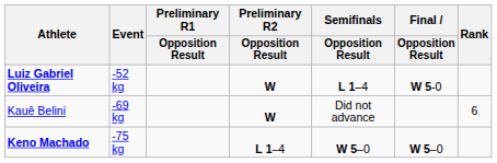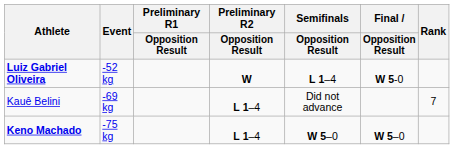Kauê Belini | Preliminary R2 / Opposition Result: W -> L 1–4
Kauê Belini | Rank: 6 -> 7
